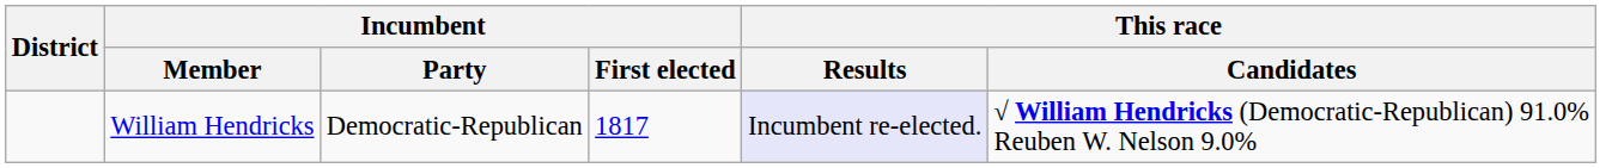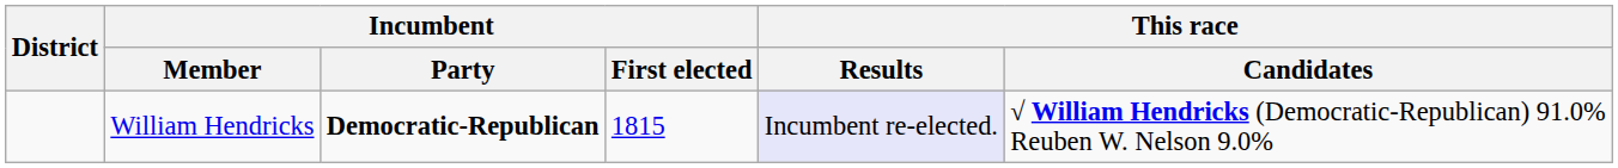William Hendricks | Incumbent / Party: normal -> bold
William Hendricks | Incumbent / First elected: 1817 -> 1815
